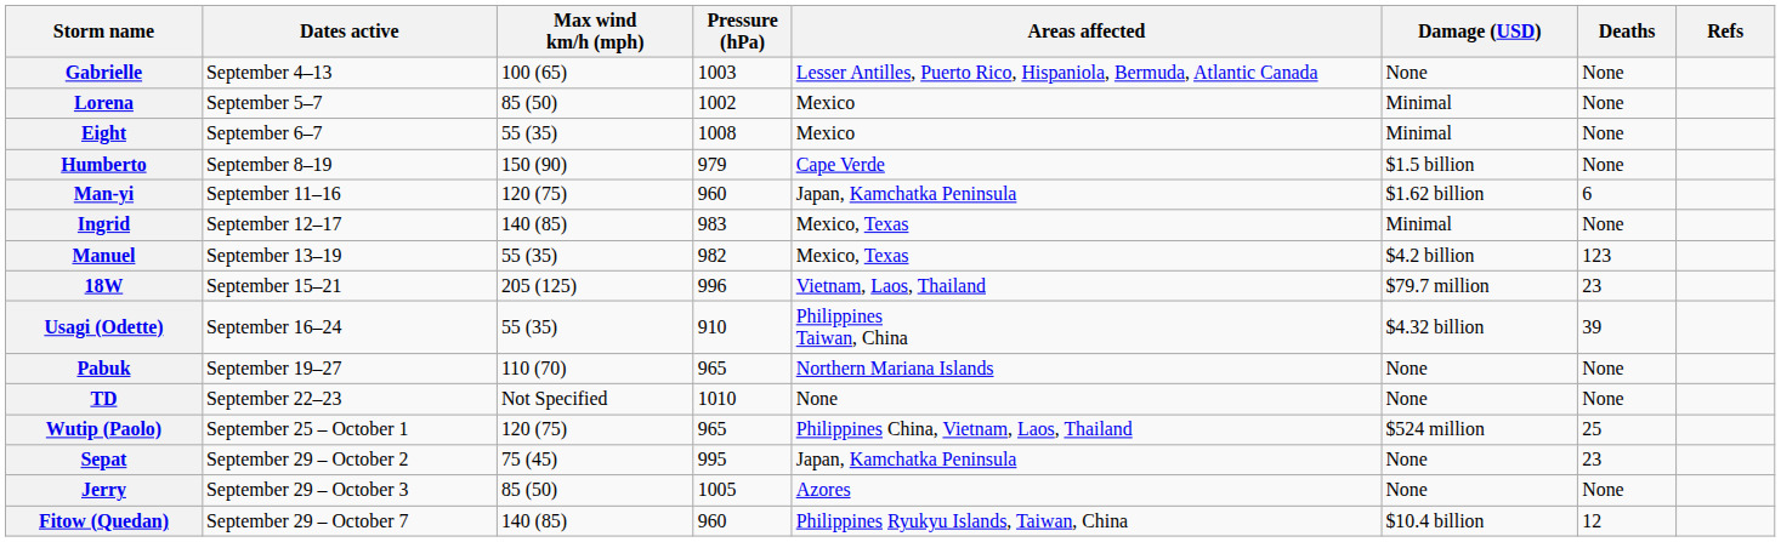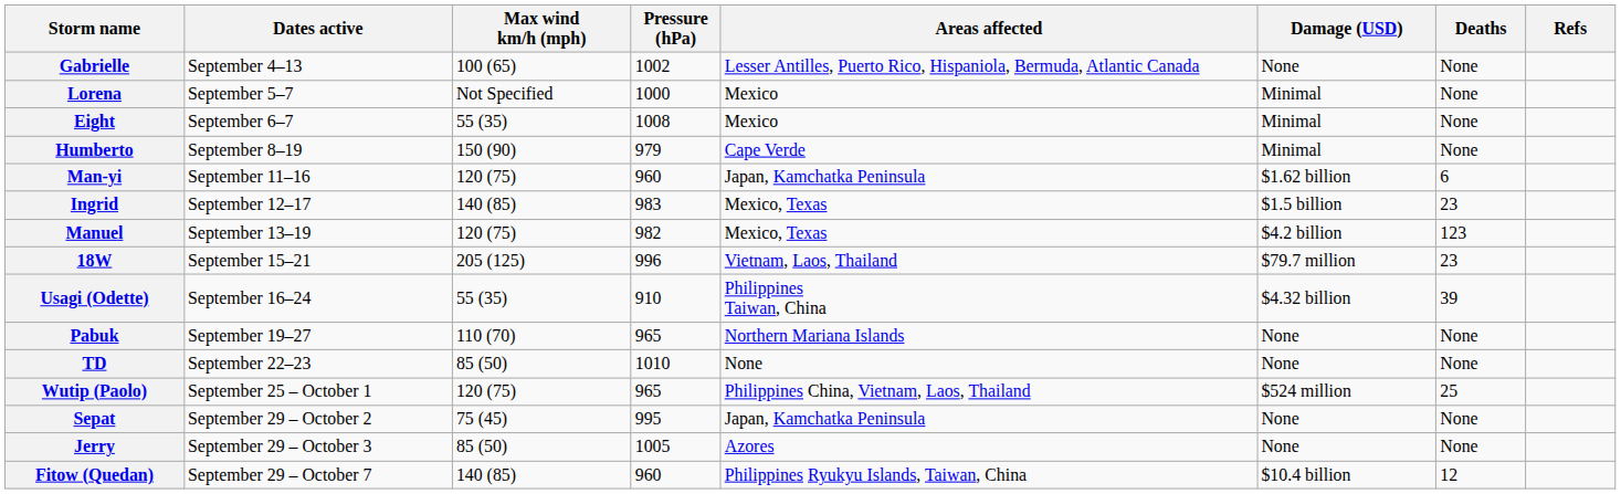Gabrielle | Pressure (hPa): 1003 -> 1002
Lorena | Max wind km/h (mph): 85 (50) -> Not Specified
Lorena | Pressure (hPa): 1002 -> 1000
Humberto | Damage (USD): $1.5 billion -> Minimal
Ingrid | Damage (USD): Minimal -> $1.5 billion
Ingrid | Deaths: None -> 23
Manuel | Max wind km/h (mph): 55 (35) -> 120 (75)
TD | Max wind km/h (mph): Not Specified -> 85 (50)
Sepat | Deaths: 23 -> None
